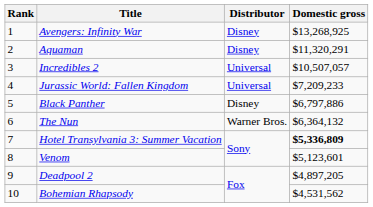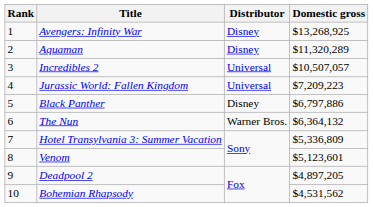Aquaman | Domestic gross: $11,320,291 -> $11,320,289
Jurassic World: Fallen Kingdom | Domestic gross: $7,209,233 -> $7,209,223
Hotel Transylvania 3: Summer Vacation | Domestic gross: bold -> normal
